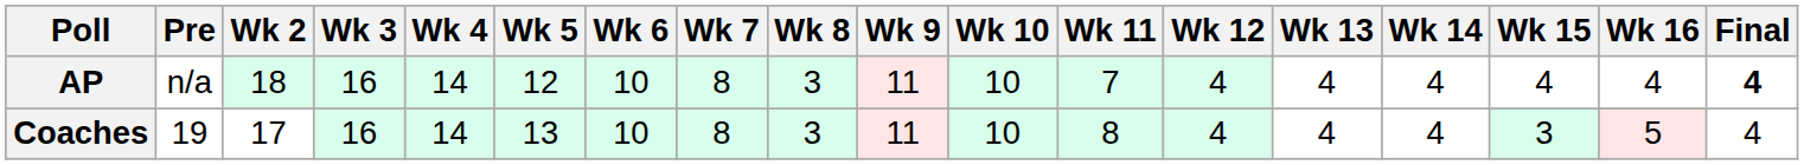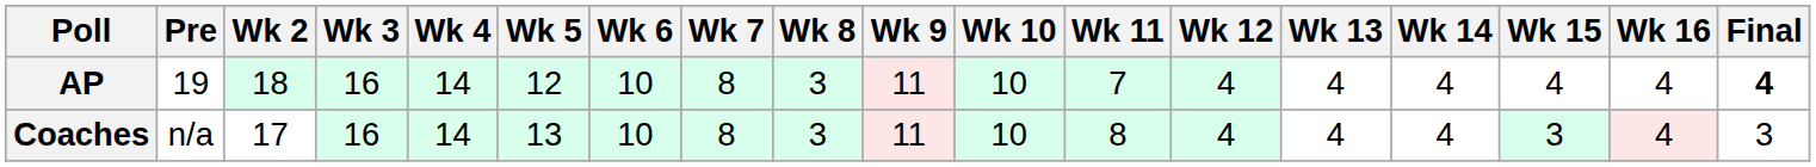AP | Pre: n/a -> 19
Coaches | Pre: 19 -> n/a
Coaches | Wk 16: 5 -> 4
Coaches | Final: 4 -> 3
